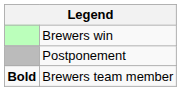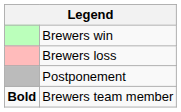+ row: Brewers loss
